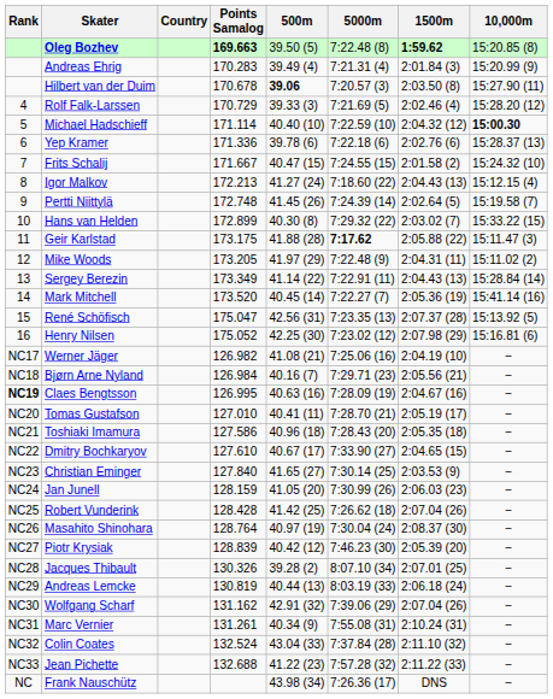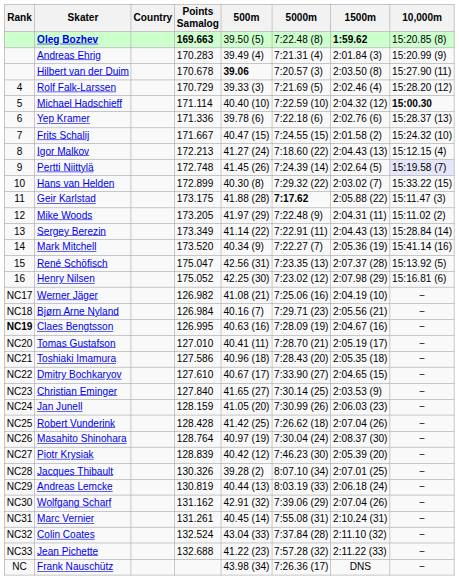Pertti Niittylä | 10,000m: no background -> lavender background
Mark Mitchell | 500m: 40.45 (14) -> 40.34 (9)
Marc Vernier | 500m: 40.34 (9) -> 40.45 (14)
